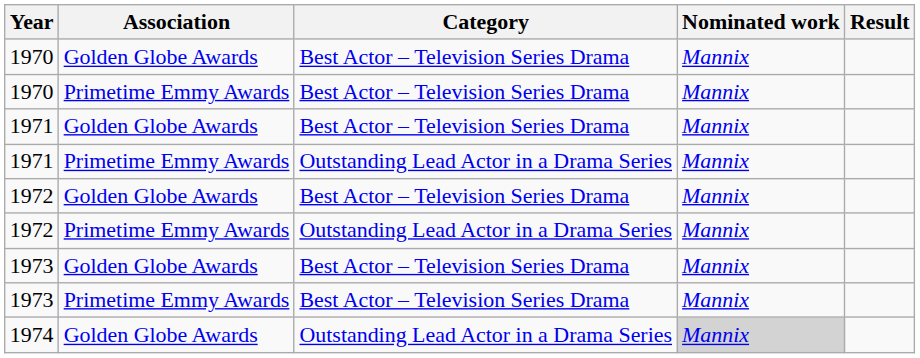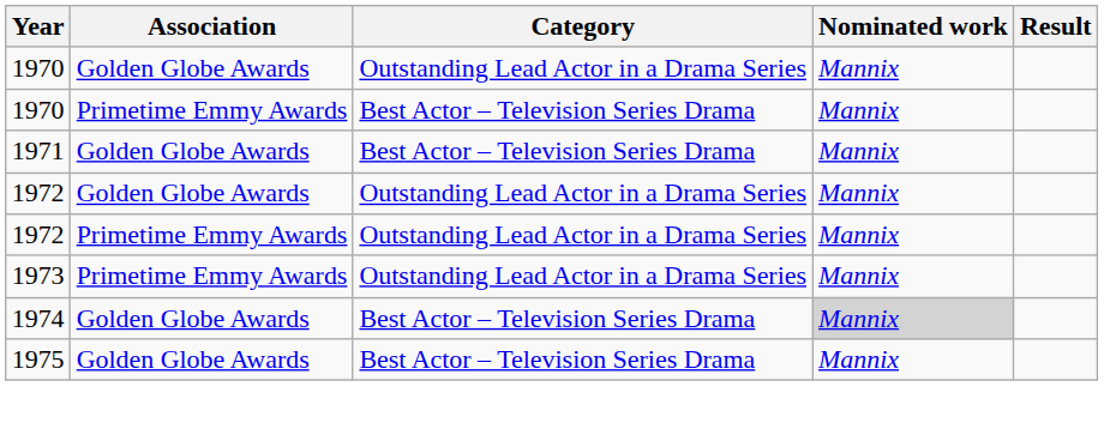1970 / Golden Globe Awards | Category: Best Actor – Television Series Drama -> Outstanding Lead Actor in a Drama Series
- row: 1971 | Primetime Emmy Awards | Outstanding Lead Actor in a Drama Series | Mannix
1972 / Golden Globe Awards | Category: Best Actor – Television Series Drama -> Outstanding Lead Actor in a Drama Series
- row: 1973 | Golden Globe Awards | Best Actor – Television Series Drama | Mannix
1973 / Primetime Emmy Awards | Category: Best Actor – Television Series Drama -> Outstanding Lead Actor in a Drama Series
1974 | Category: Outstanding Lead Actor in a Drama Series -> Best Actor – Television Series Drama
+ row: 1975 | Golden Globe Awards | Best Actor – Television Series Drama | Mannix
